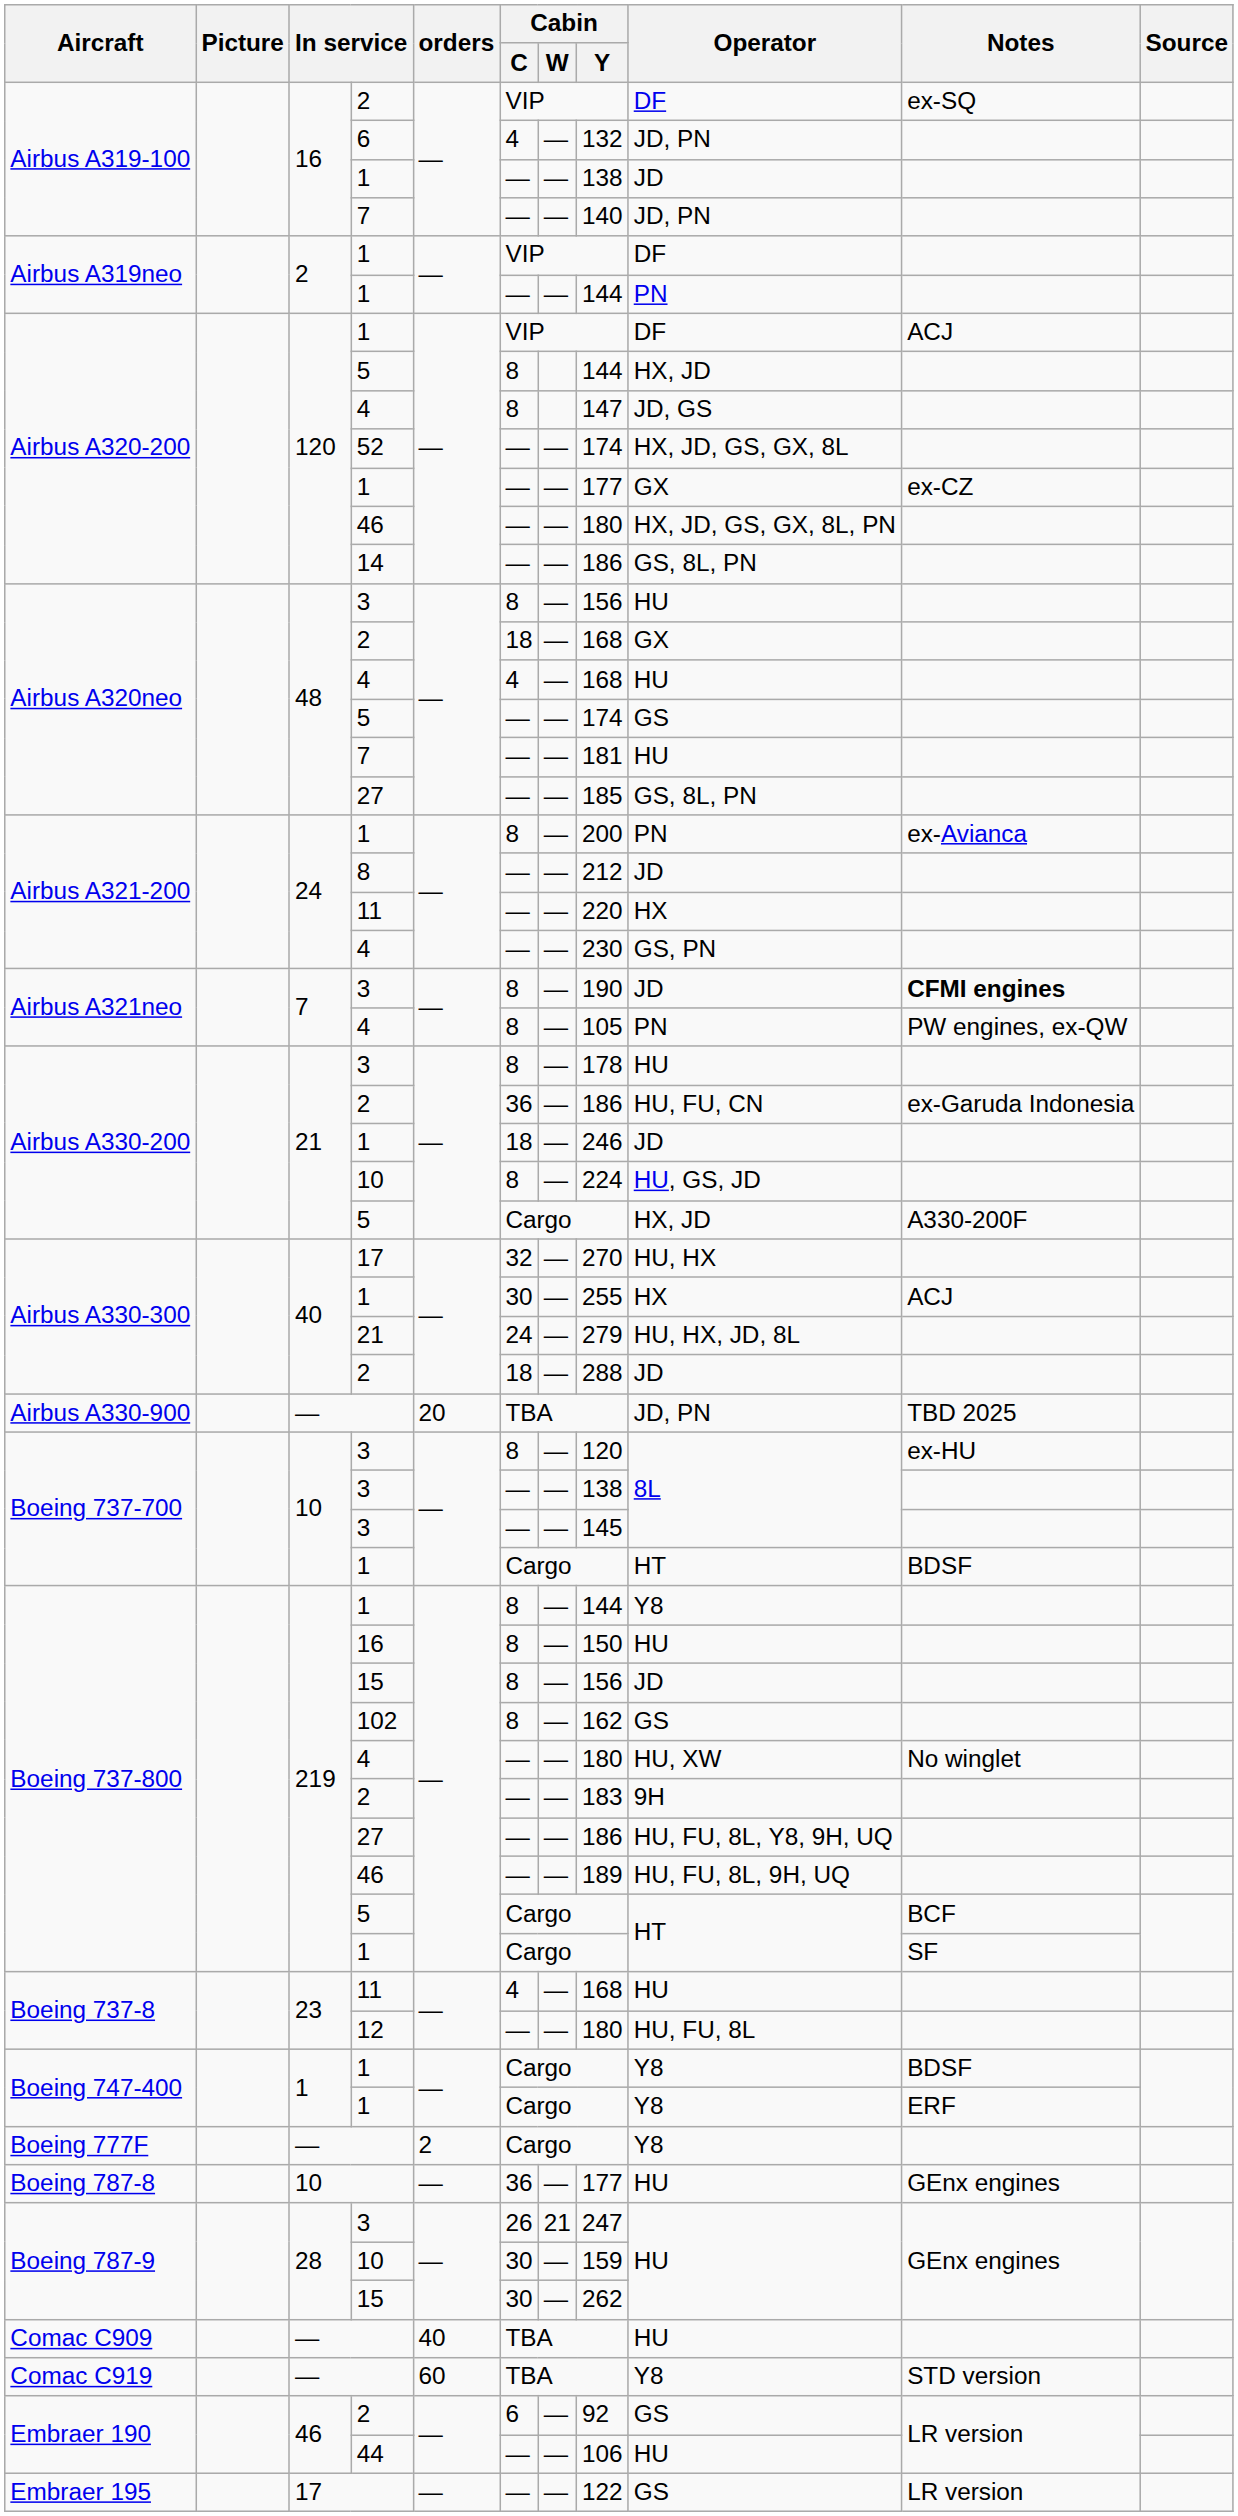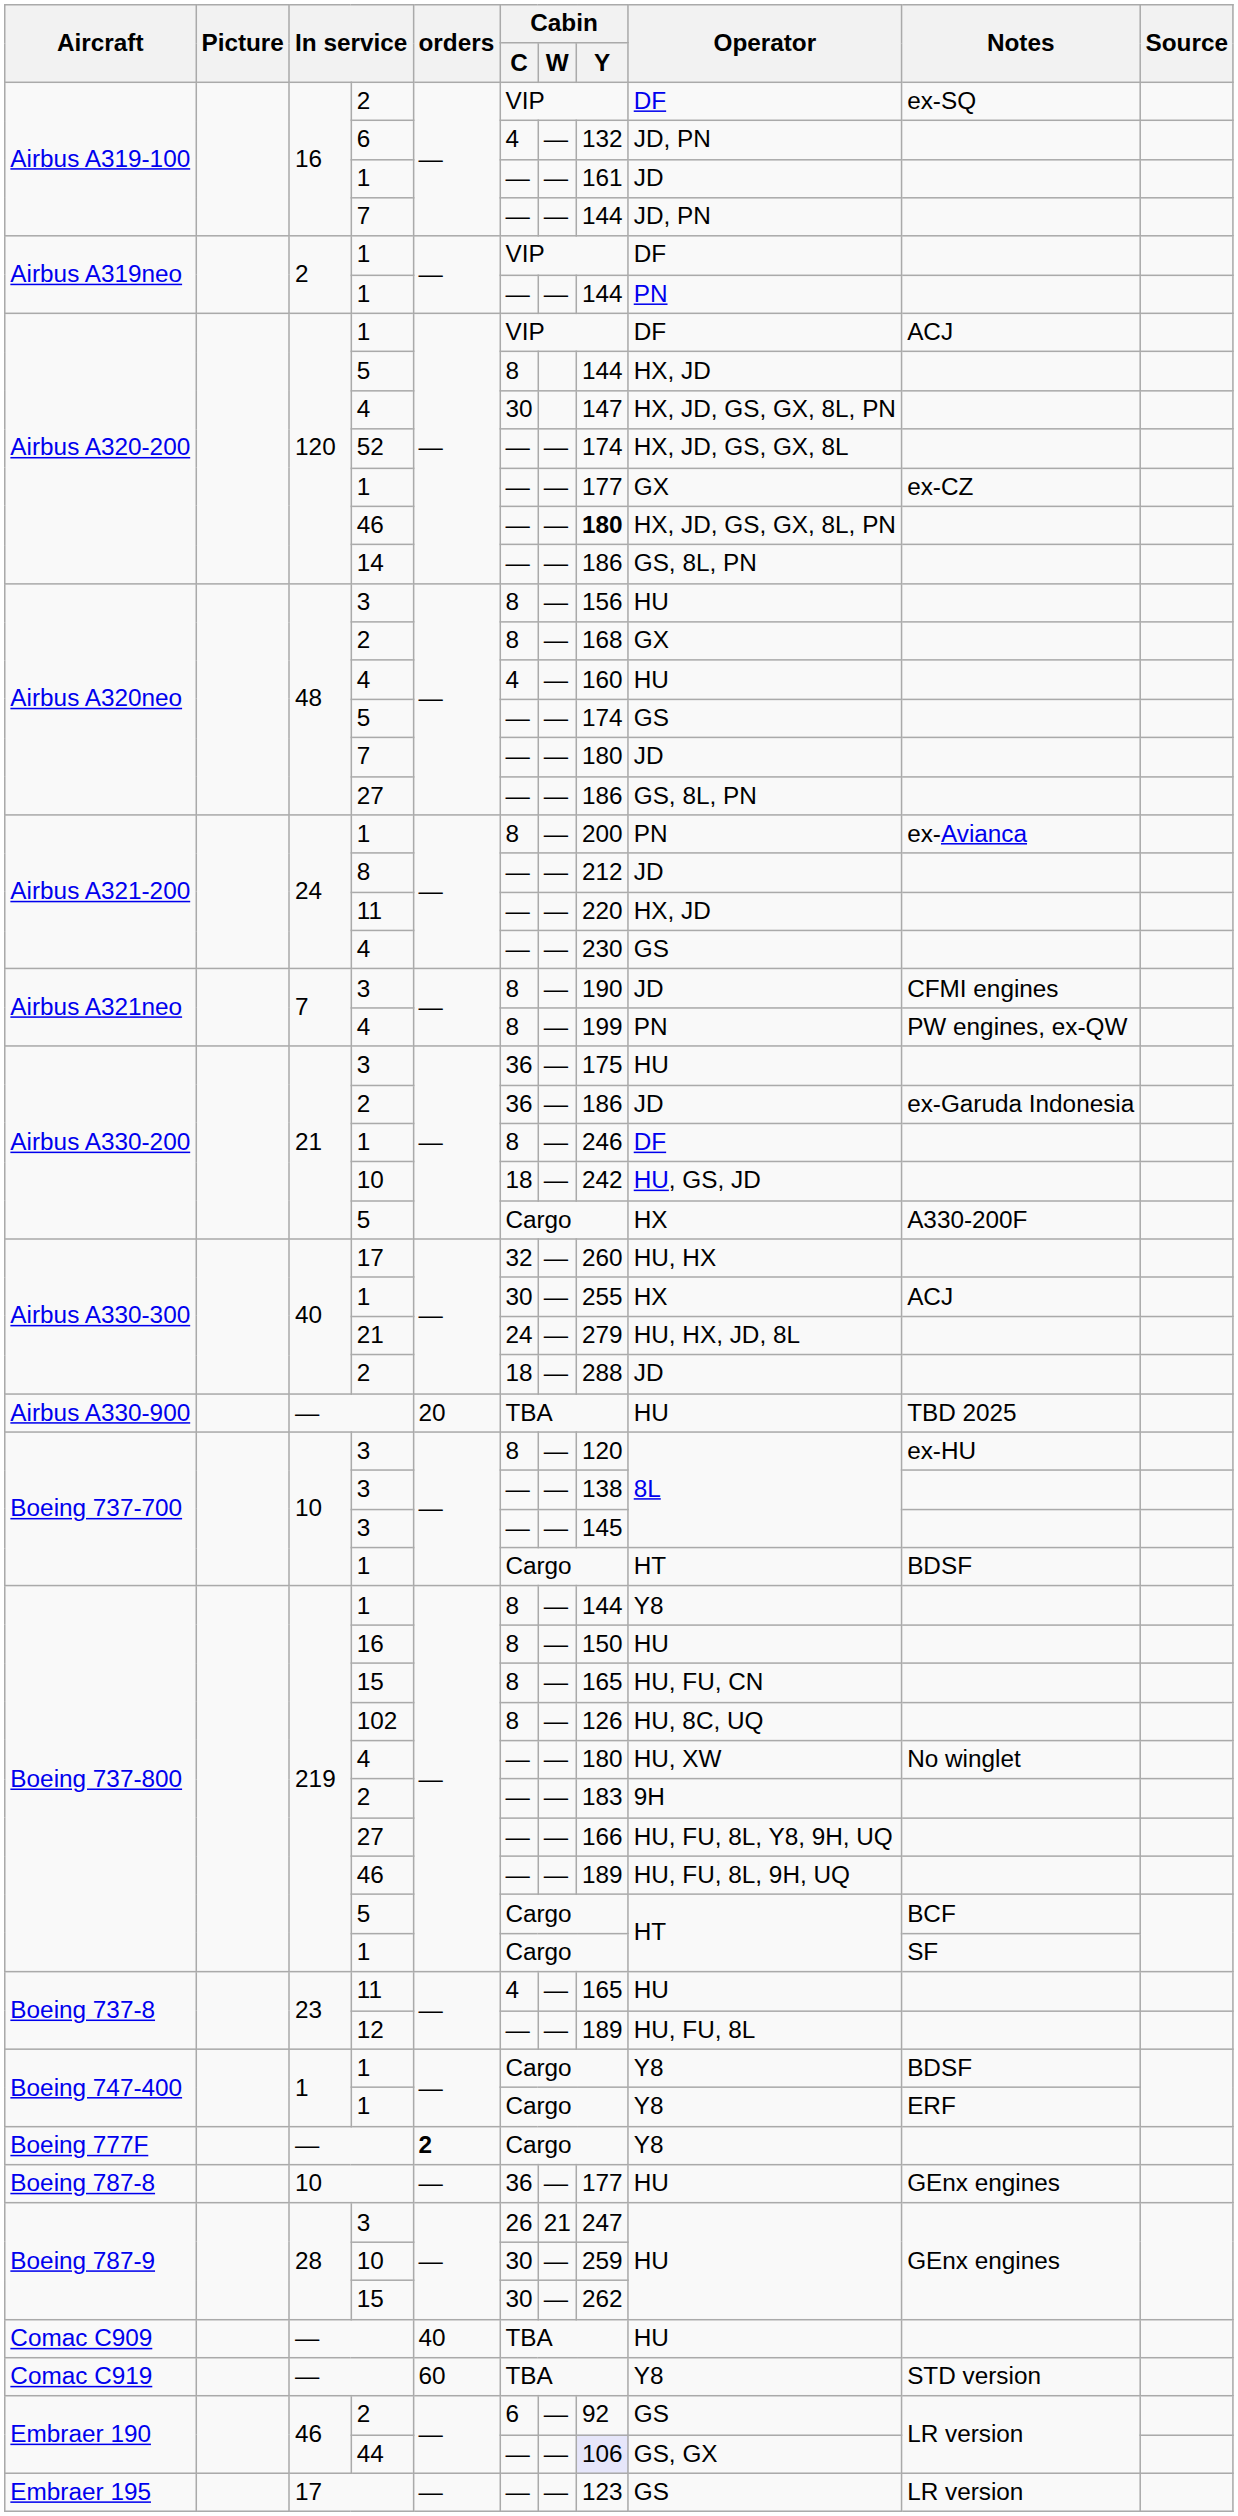Airbus A319-100 / 1 | Cabin / Y: 138 -> 161
Airbus A319-100 / 7 | Cabin / Y: 140 -> 144
Airbus A320-200 / 4 | Cabin / C: 8 -> 30
Airbus A320-200 / 4 | Operator: JD, GS -> HX, JD, GS, GX, 8L, PN
Airbus A320-200 / 46 | Cabin / Y: normal -> bold
Airbus A320neo / 2 | Cabin / C: 18 -> 8
Airbus A320neo / 4 | Cabin / Y: 168 -> 160
Airbus A320neo / 7 | Cabin / Y: 181 -> 180
Airbus A320neo / 7 | Operator: HU -> JD
Airbus A320neo / 27 | Cabin / Y: 185 -> 186
Airbus A321-200 / 11 | Operator: HX -> HX, JD
Airbus A321-200 / 4 | Operator: GS, PN -> GS
Airbus A321neo / 3 | Notes: bold -> normal
Airbus A321neo / 4 | Cabin / Y: 105 -> 199
Airbus A330-200 / 3 | Cabin / C: 8 -> 36
Airbus A330-200 / 3 | Cabin / Y: 178 -> 175
Airbus A330-200 / 2 | Operator: HU, FU, CN -> JD
Airbus A330-200 / 1 | Cabin / C: 18 -> 8
Airbus A330-200 / 1 | Operator: JD -> DF
Airbus A330-200 / 10 | Cabin / C: 8 -> 18
Airbus A330-200 / 10 | Cabin / Y: 224 -> 242
Airbus A330-200 / 5 | Operator: HX, JD -> HX
Airbus A330-300 / 17 | Cabin / Y: 270 -> 260
Airbus A330-900 / — | Operator: JD, PN -> HU
Boeing 737-800 / 15 | Cabin / Y: 156 -> 165
Boeing 737-800 / 15 | Operator: JD -> HU, FU, CN
102 | Cabin / Y: 162 -> 126
102 | Operator: GS -> HU, 8C, UQ
Boeing 737-800 / 27 | Cabin / Y: 186 -> 166
Boeing 737-8 / 11 | Cabin / Y: 168 -> 165
12 | Cabin / Y: 180 -> 189
Boeing 777F / — | orders: normal -> bold
Boeing 787-9 / 10 | Cabin / Y: 159 -> 259
44 | Cabin / Y: no background -> lavender background
44 | Operator: HU -> GS, GX
Embraer 195 / 17 | Cabin / Y: 122 -> 123
